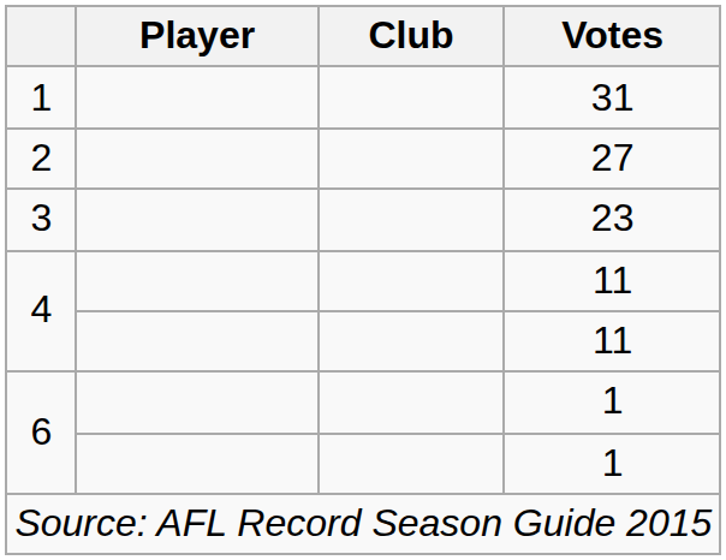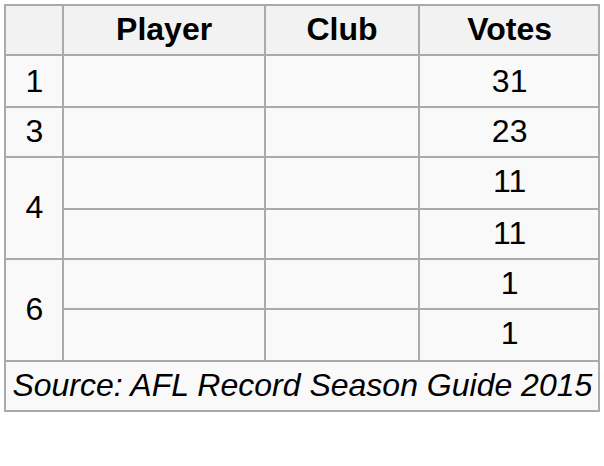- row: 2 | 27
